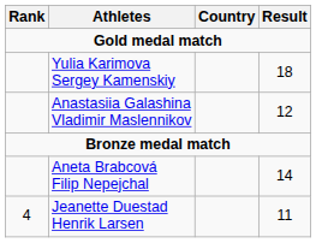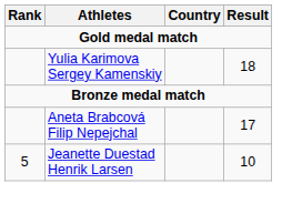- row: Anastasiia Galashina Vladimir Maslennikov | 12
Aneta Brabcová Filip Nepejchal | Result: 14 -> 17
Jeanette Duestad Henrik Larsen | Rank: 4 -> 5
Jeanette Duestad Henrik Larsen | Result: 11 -> 10
